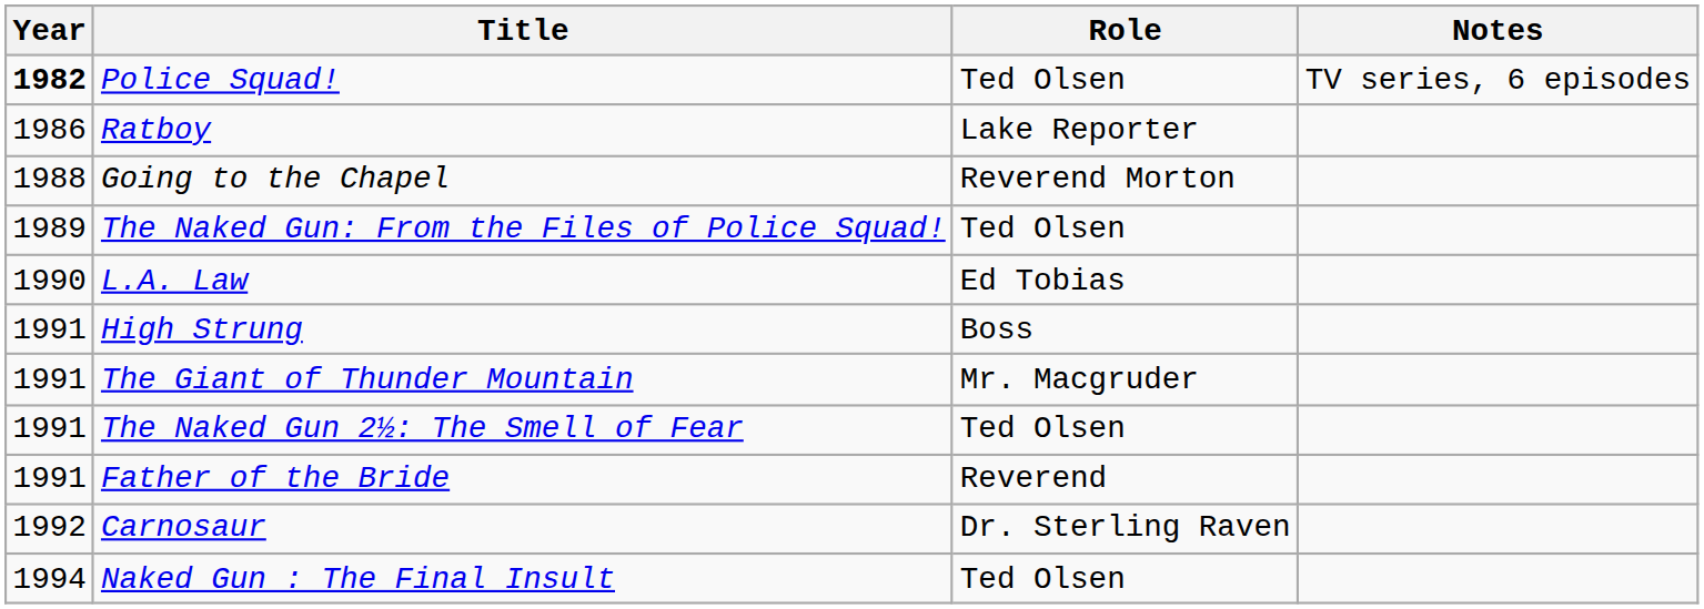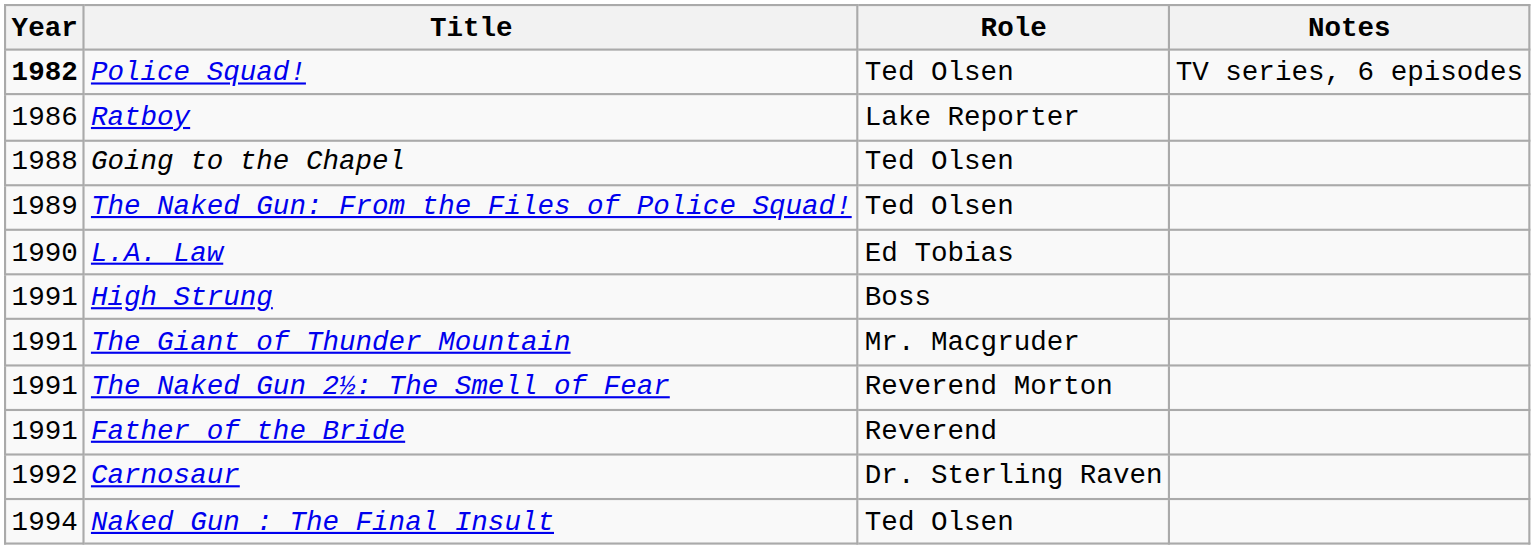Going to the Chapel | Role: Reverend Morton -> Ted Olsen
The Naked Gun 2½: The Smell of Fear | Role: Ted Olsen -> Reverend Morton
